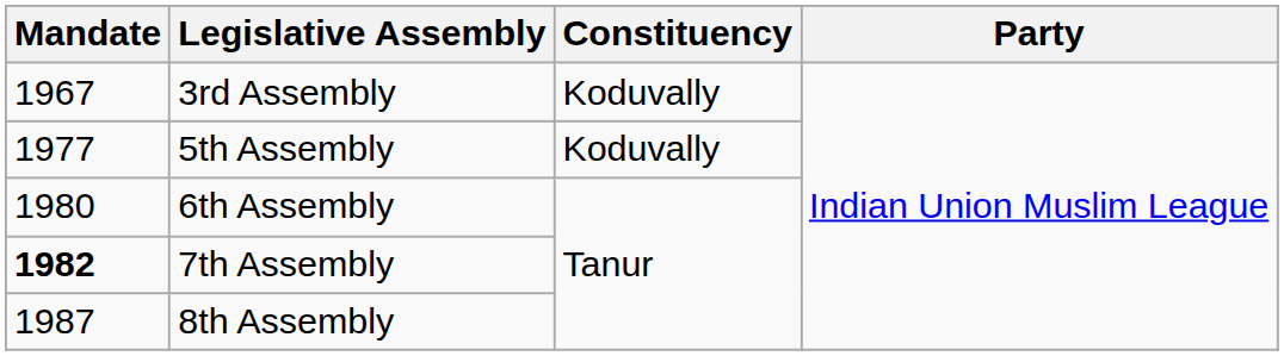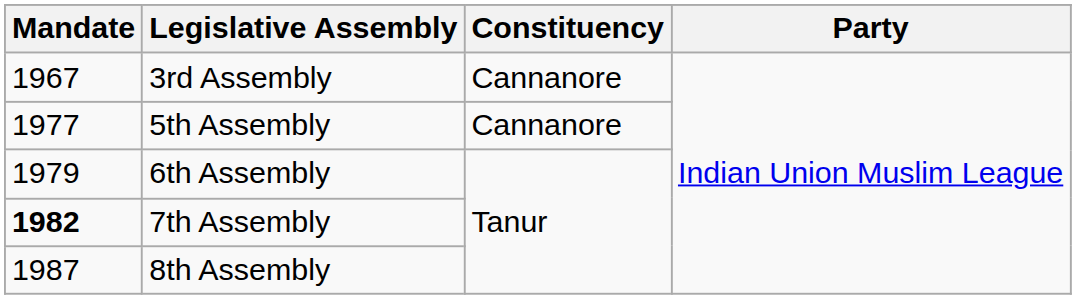3rd Assembly | Constituency: Koduvally -> Cannanore
5th Assembly | Constituency: Koduvally -> Cannanore
6th Assembly | Mandate: 1980 -> 1979
